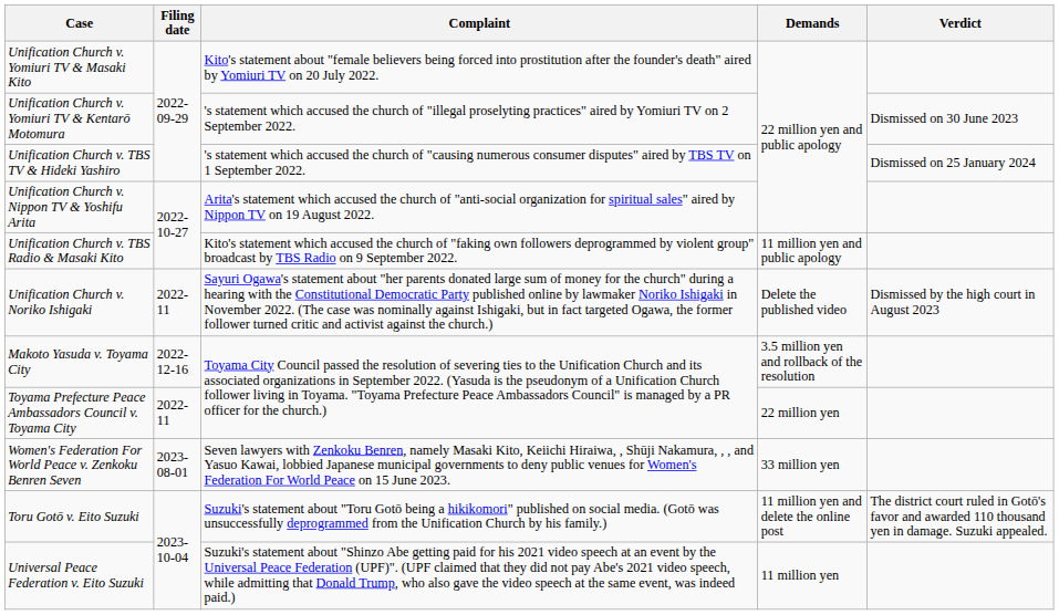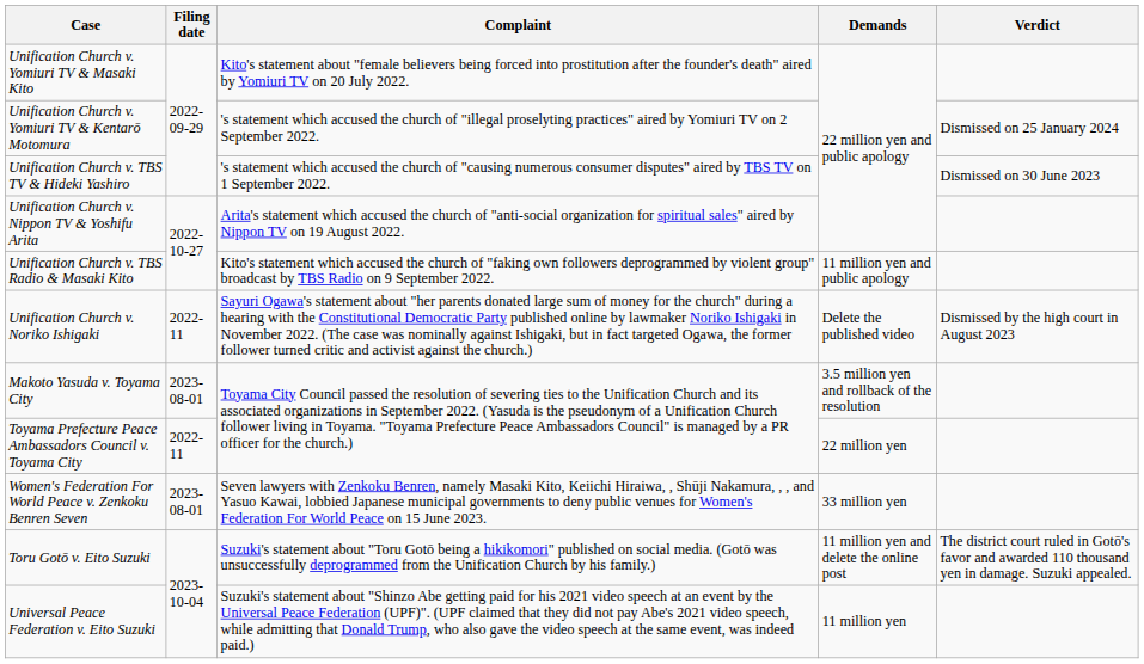Unification Church v. Yomiuri TV & Kentarō Motomura | Verdict: Dismissed on 30 June 2023 -> Dismissed on 25 January 2024
Unification Church v. TBS TV & Hideki Yashiro | Verdict: Dismissed on 25 January 2024 -> Dismissed on 30 June 2023
Makoto Yasuda v. Toyama City | Filing date: 2022-12-16 -> 2023-08-01
